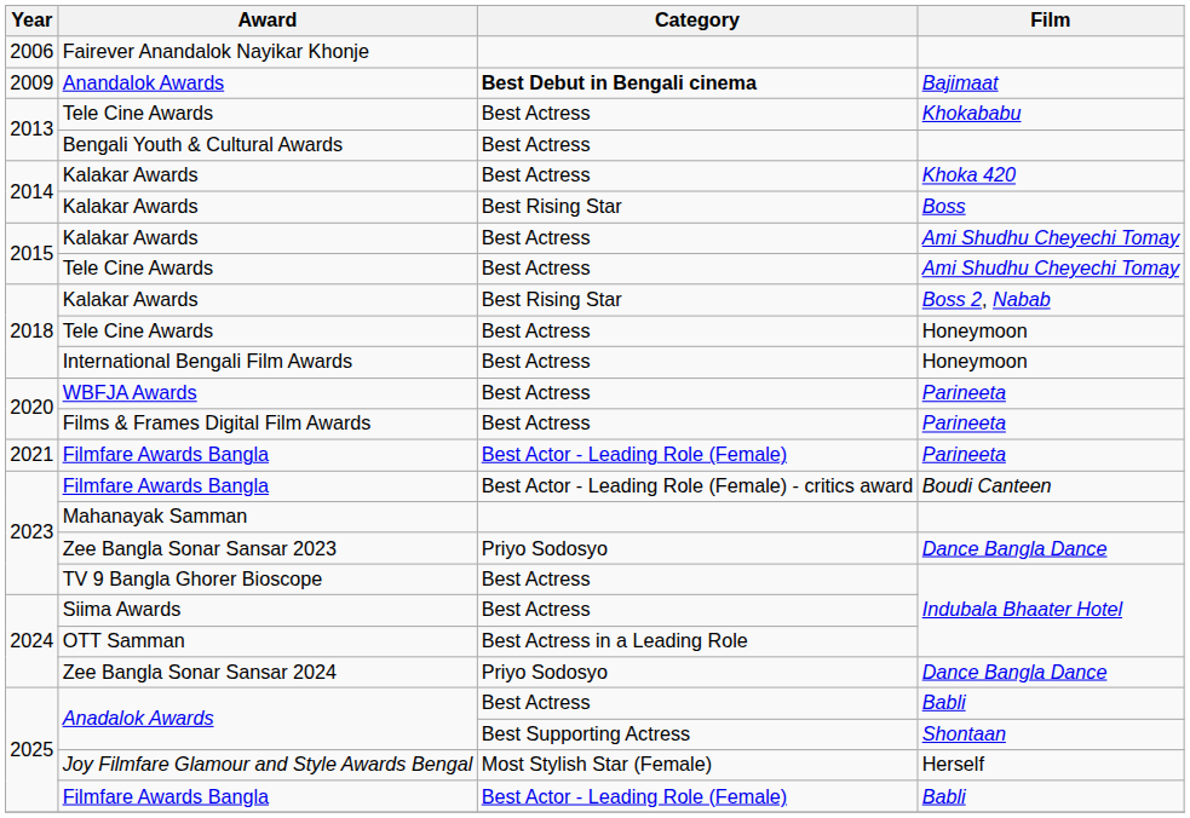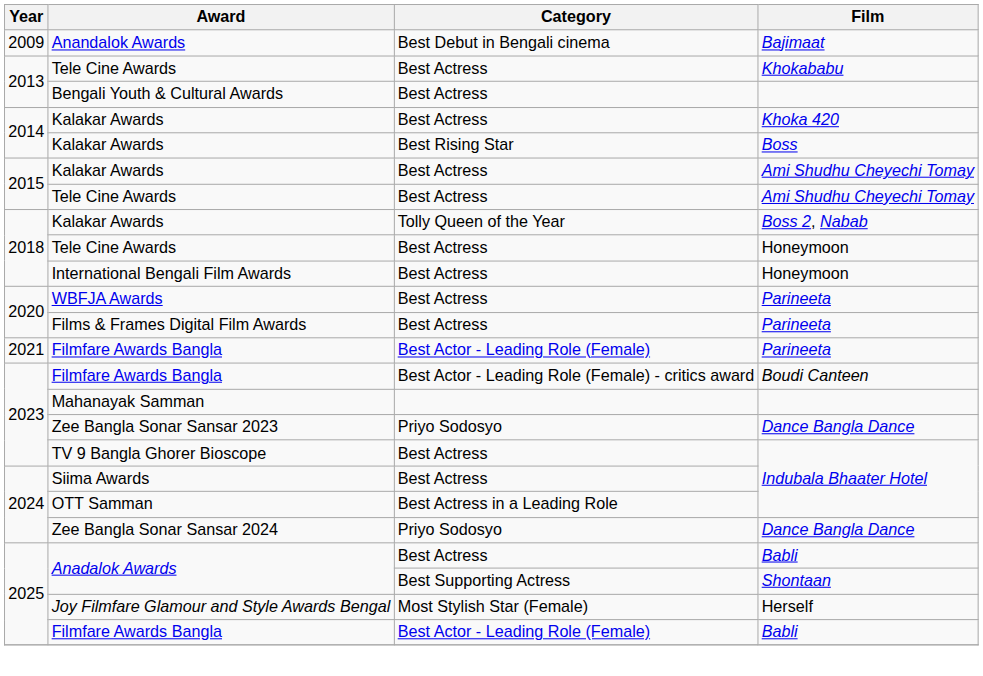- row: 2006 | Fairever Anandalok Nayikar Khonje
Anandalok Awards | Category: bold -> normal
Kalakar Awards / Boss 2, Nabab | Category: Best Rising Star -> Tolly Queen of the Year
